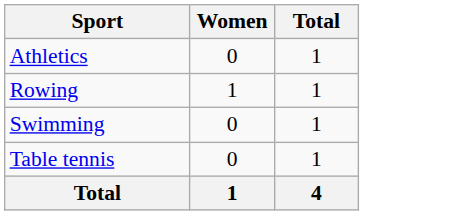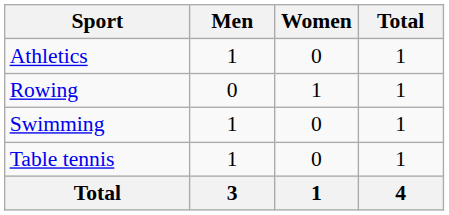+ column: Men | 1 | 0 | 1 | 1 | 3
